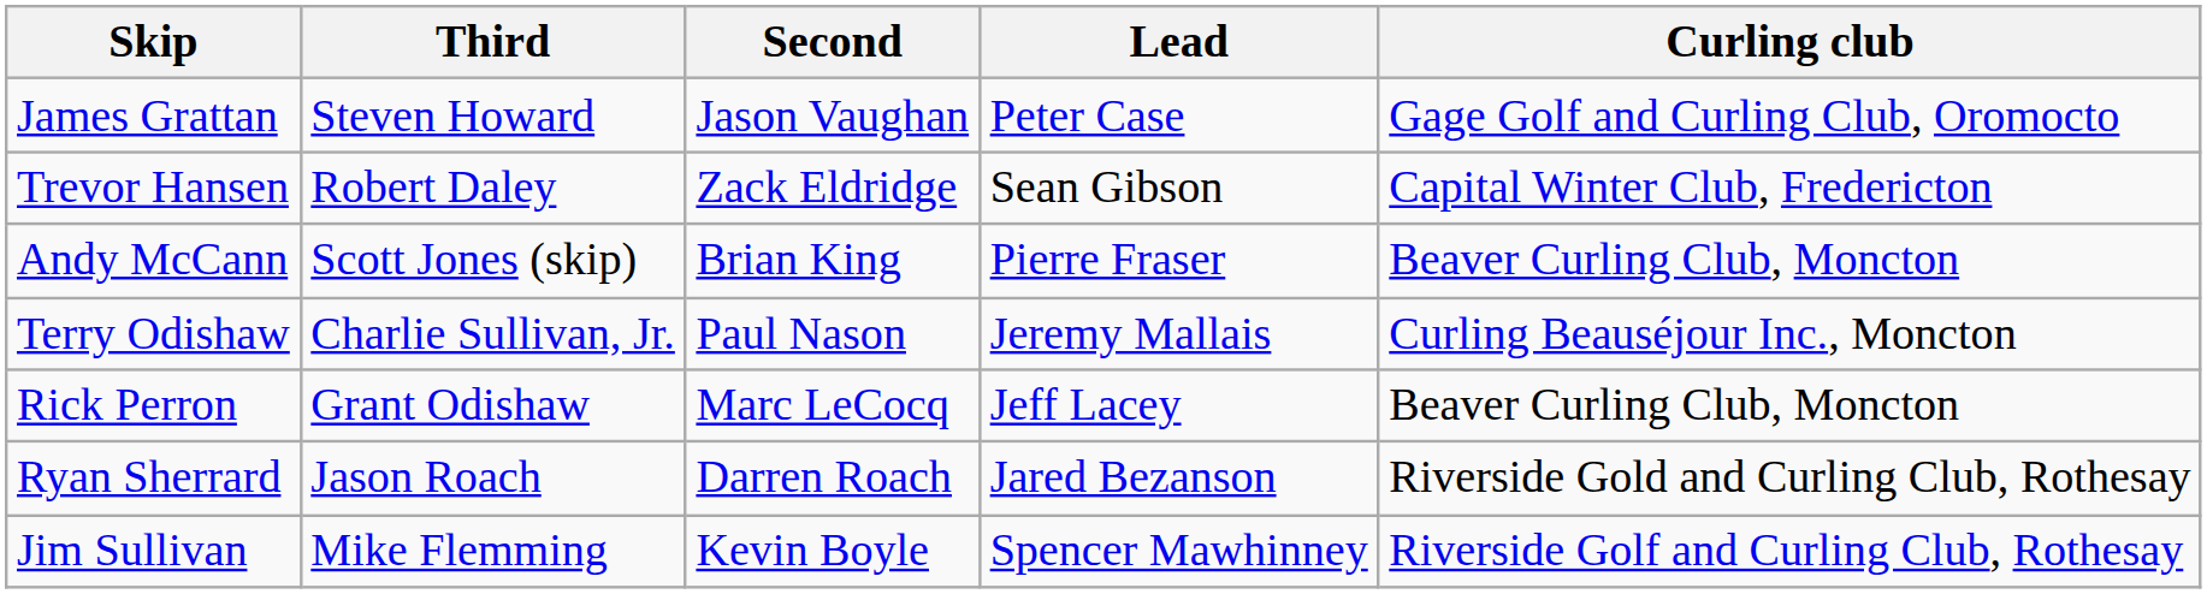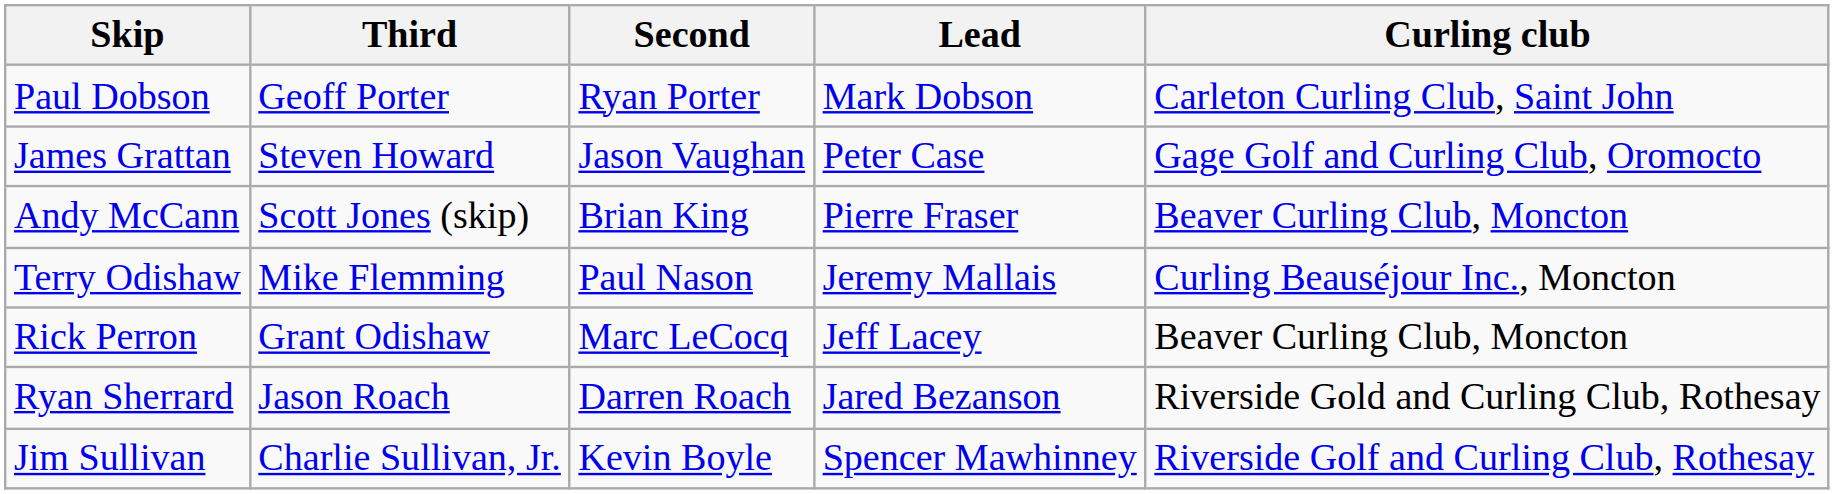+ row: Paul Dobson | Geoff Porter | Ryan Porter | Mark Dobson | Carleton Curling Club, Saint John
- row: Trevor Hansen | Robert Daley | Zack Eldridge | Sean Gibson | Capital Winter Club, Fredericton
Terry Odishaw | Third: Charlie Sullivan, Jr. -> Mike Flemming
Jim Sullivan | Third: Mike Flemming -> Charlie Sullivan, Jr.
